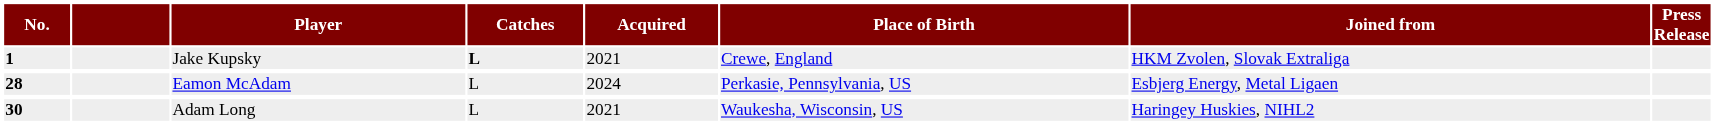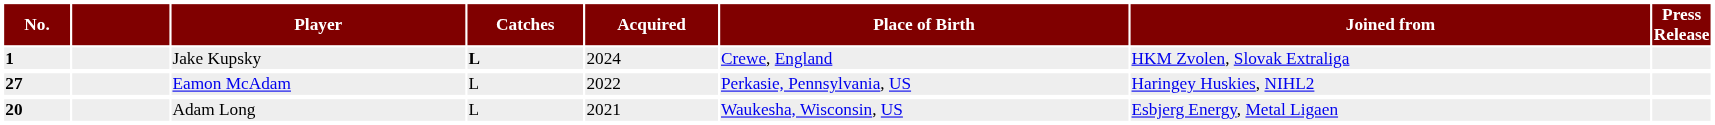Jake Kupsky | Acquired: 2021 -> 2024
Eamon McAdam | No.: 28 -> 27
Eamon McAdam | Acquired: 2024 -> 2022
Eamon McAdam | Joined from: Esbjerg Energy, Metal Ligaen -> Haringey Huskies, NIHL2
Adam Long | No.: 30 -> 20
Adam Long | Joined from: Haringey Huskies, NIHL2 -> Esbjerg Energy, Metal Ligaen
